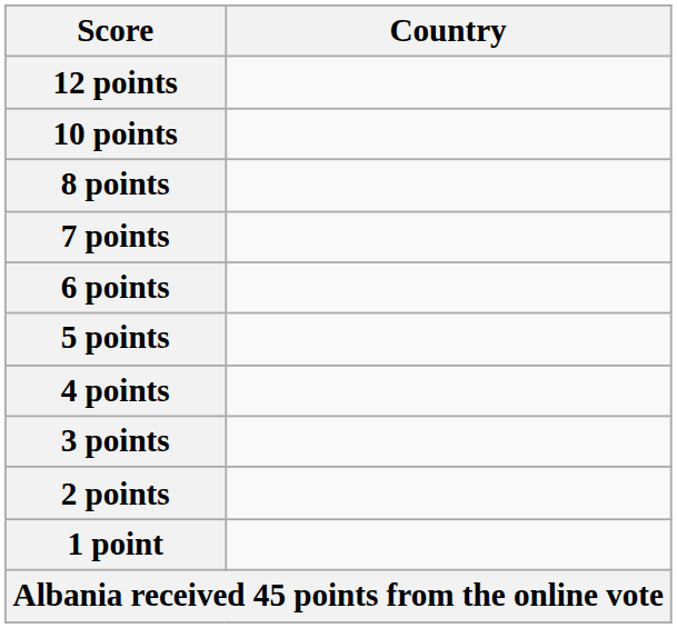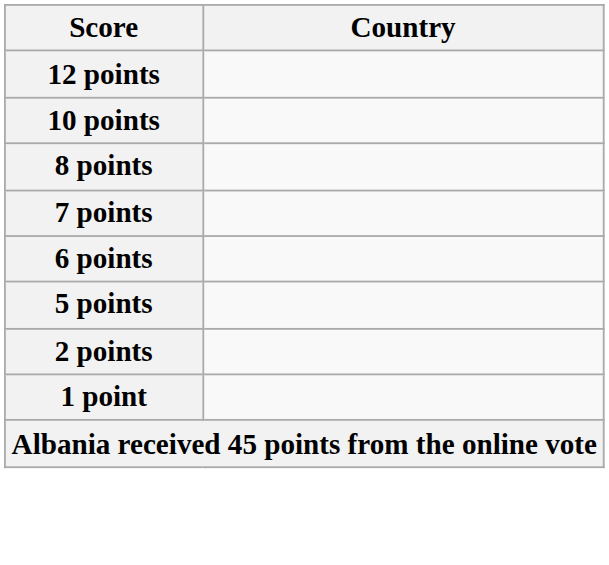- row: 4 points
- row: 3 points
